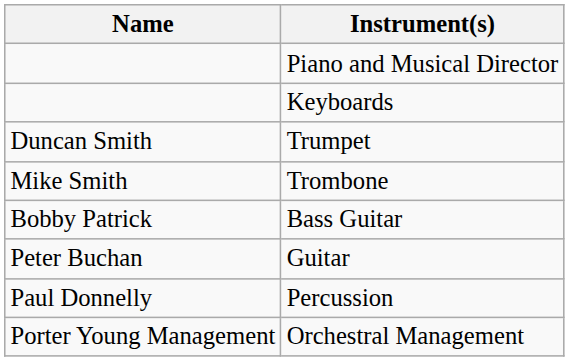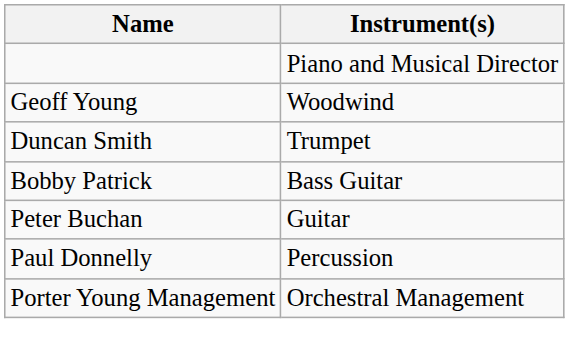- row: Keyboards
+ row: Geoff Young | Woodwind
- row: Mike Smith | Trombone
